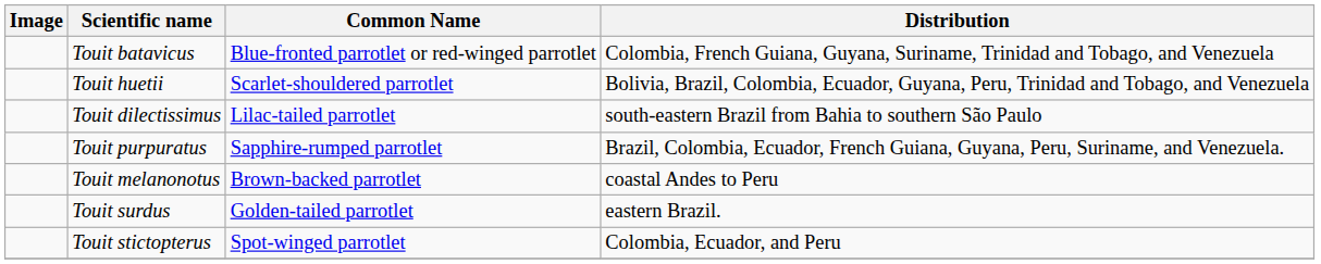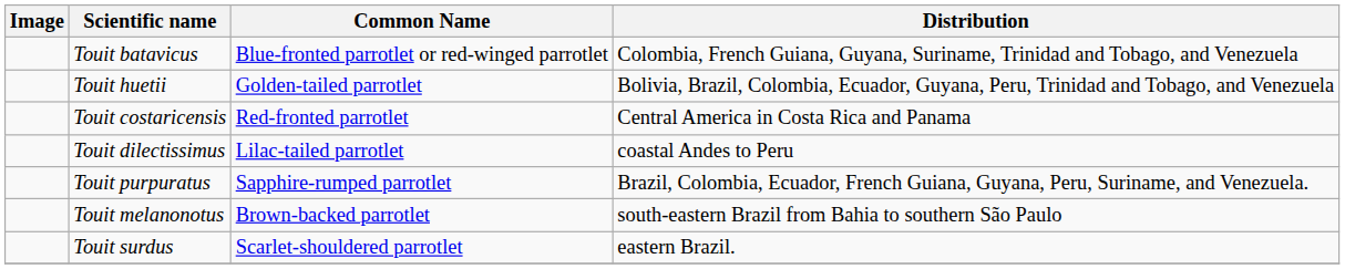Touit huetii | Common Name: Scarlet-shouldered parrotlet -> Golden-tailed parrotlet
+ row: Touit costaricensis | Red-fronted parrotlet | Central America in Costa Rica and Panama
Touit dilectissimus | Distribution: south-eastern Brazil from Bahia to southern São Paulo -> coastal Andes to Peru
Touit melanonotus | Distribution: coastal Andes to Peru -> south-eastern Brazil from Bahia to southern São Paulo
Touit surdus | Common Name: Golden-tailed parrotlet -> Scarlet-shouldered parrotlet
- row: Touit stictopterus | Spot-winged parrotlet | Colombia, Ecuador, and Peru
